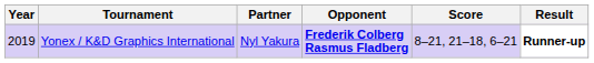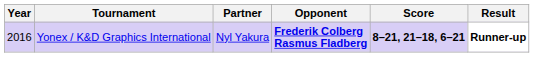Yonex / K&D Graphics International | Year: 2019 -> 2016
Yonex / K&D Graphics International | Score: normal -> bold
